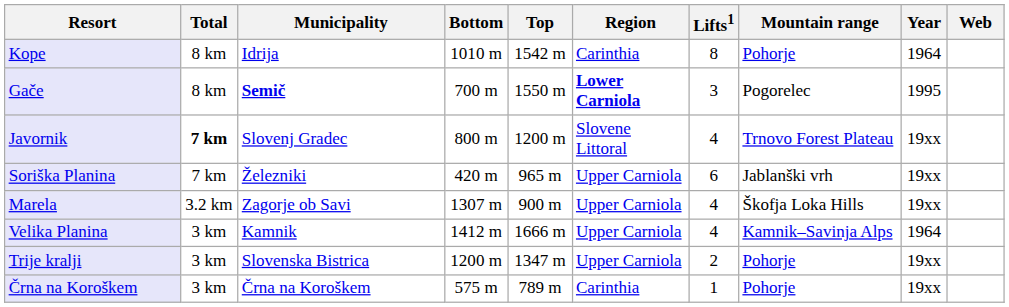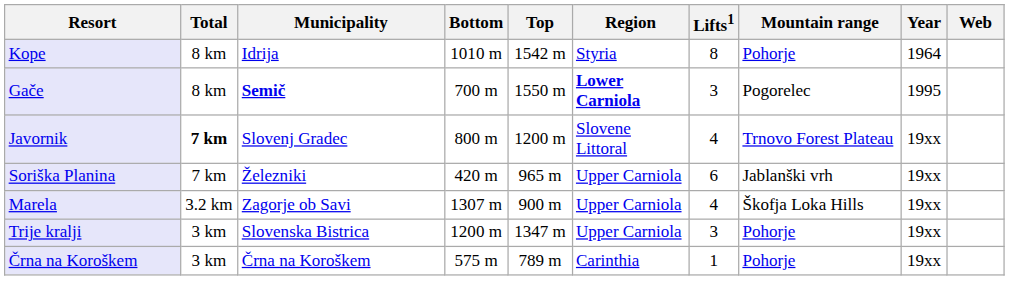Kope | Region: Carinthia -> Styria
- row: Velika Planina | 3 km | Kamnik | 1412 m | 1666 m | Upper Carniola | 4 | Kamnik–Savinja Alps | 1964
Trije kralji | Lifts1: 2 -> 3
